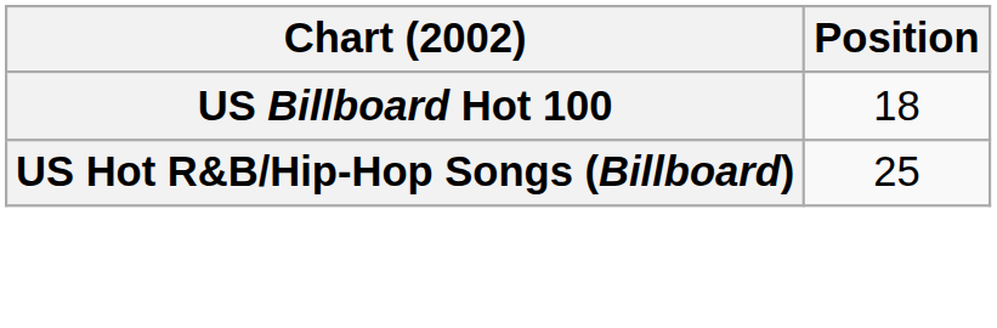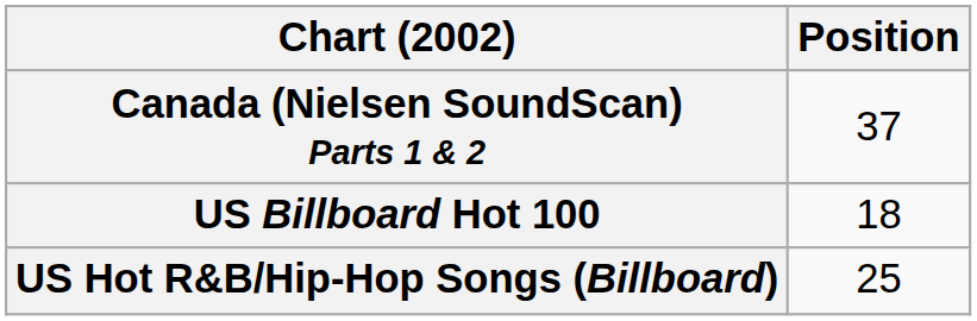+ row: Canada (Nielsen SoundScan) Parts 1 & 2 | 37
